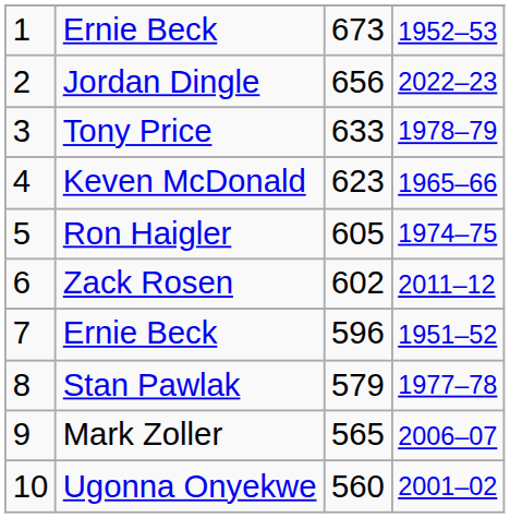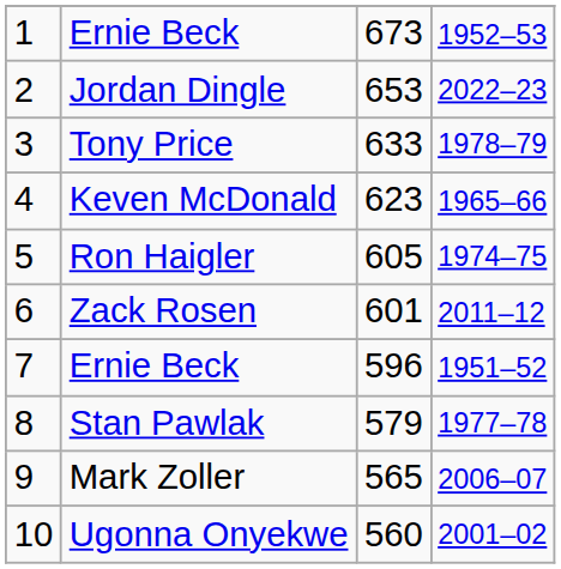Jordan Dingle | column 3: 656 -> 653
Zack Rosen | column 3: 602 -> 601
